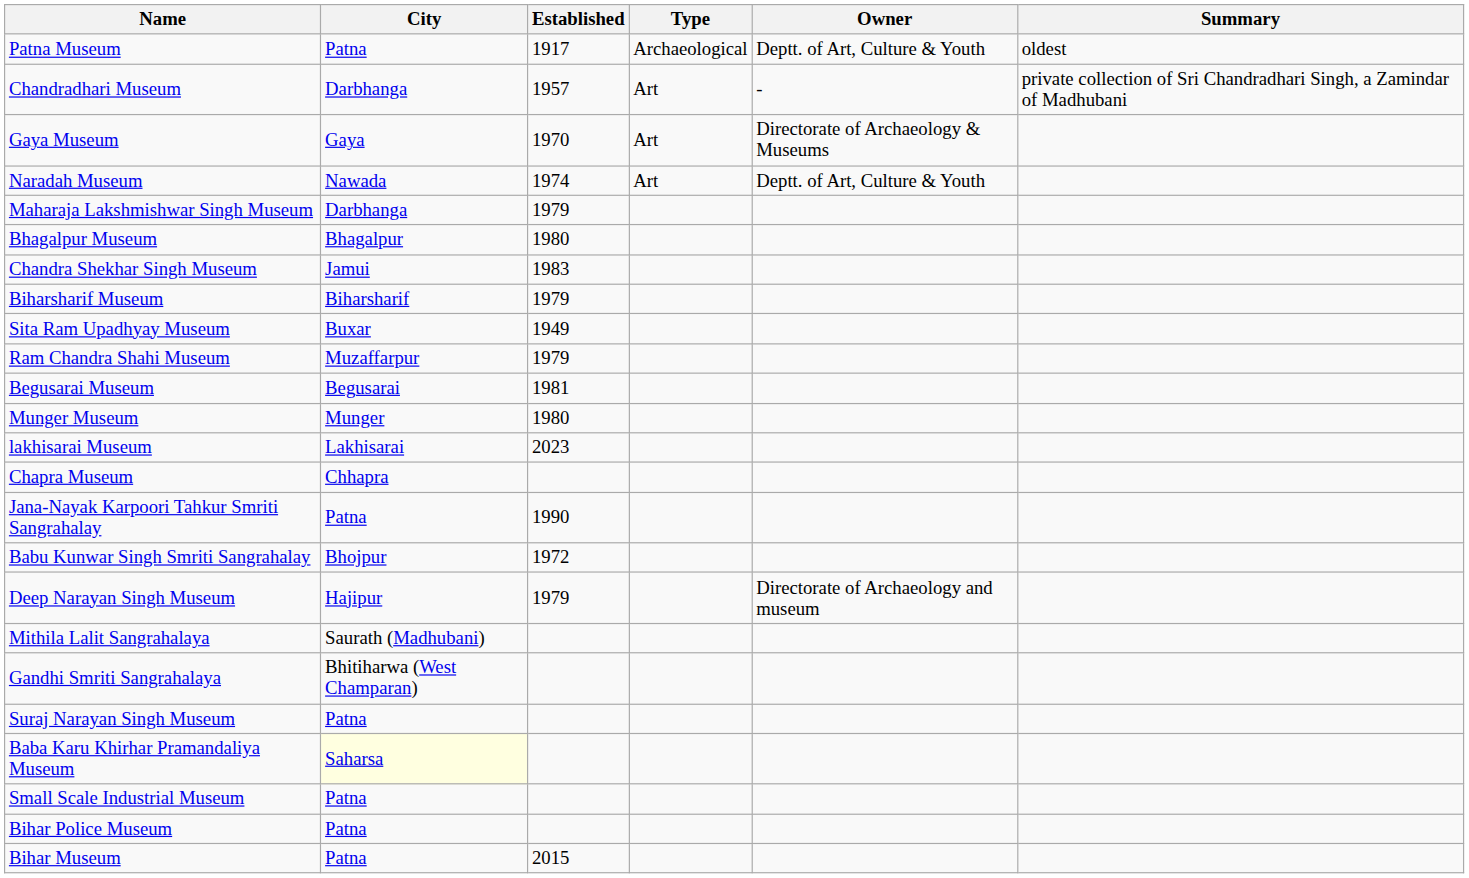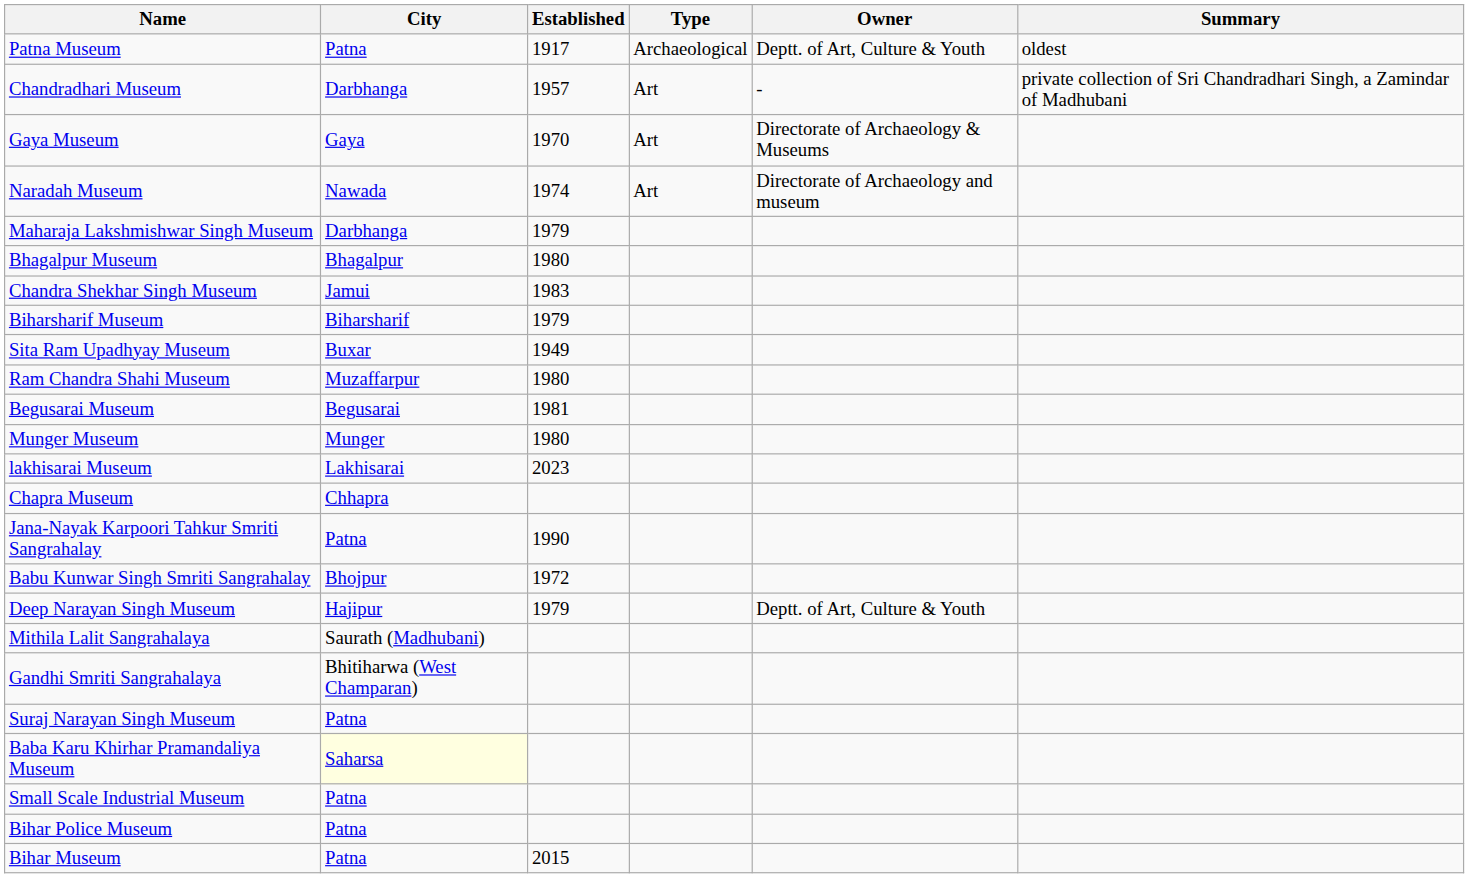Naradah Museum | Owner: Deptt. of Art, Culture & Youth -> Directorate of Archaeology and museum
Ram Chandra Shahi Museum | Established: 1979 -> 1980
Deep Narayan Singh Museum | Owner: Directorate of Archaeology and museum -> Deptt. of Art, Culture & Youth
